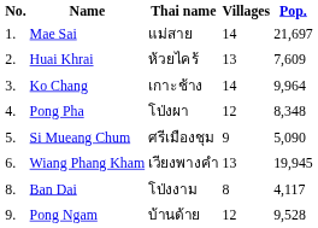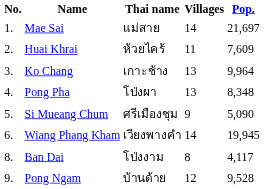Huai Khrai | Villages: 13 -> 11
Ko Chang | Villages: 14 -> 13
Pong Pha | Villages: 12 -> 13
Wiang Phang Kham | Villages: 13 -> 14
